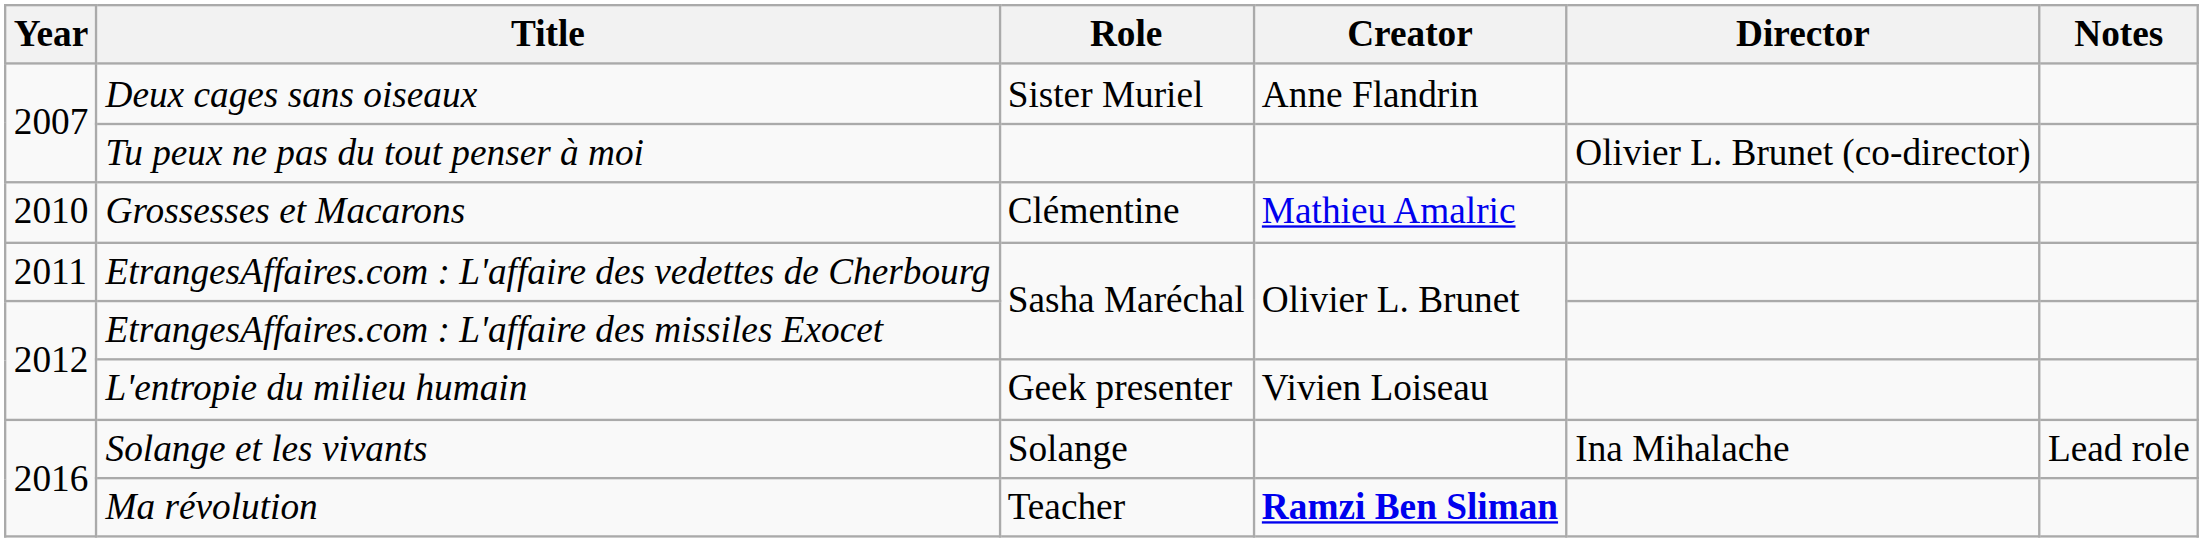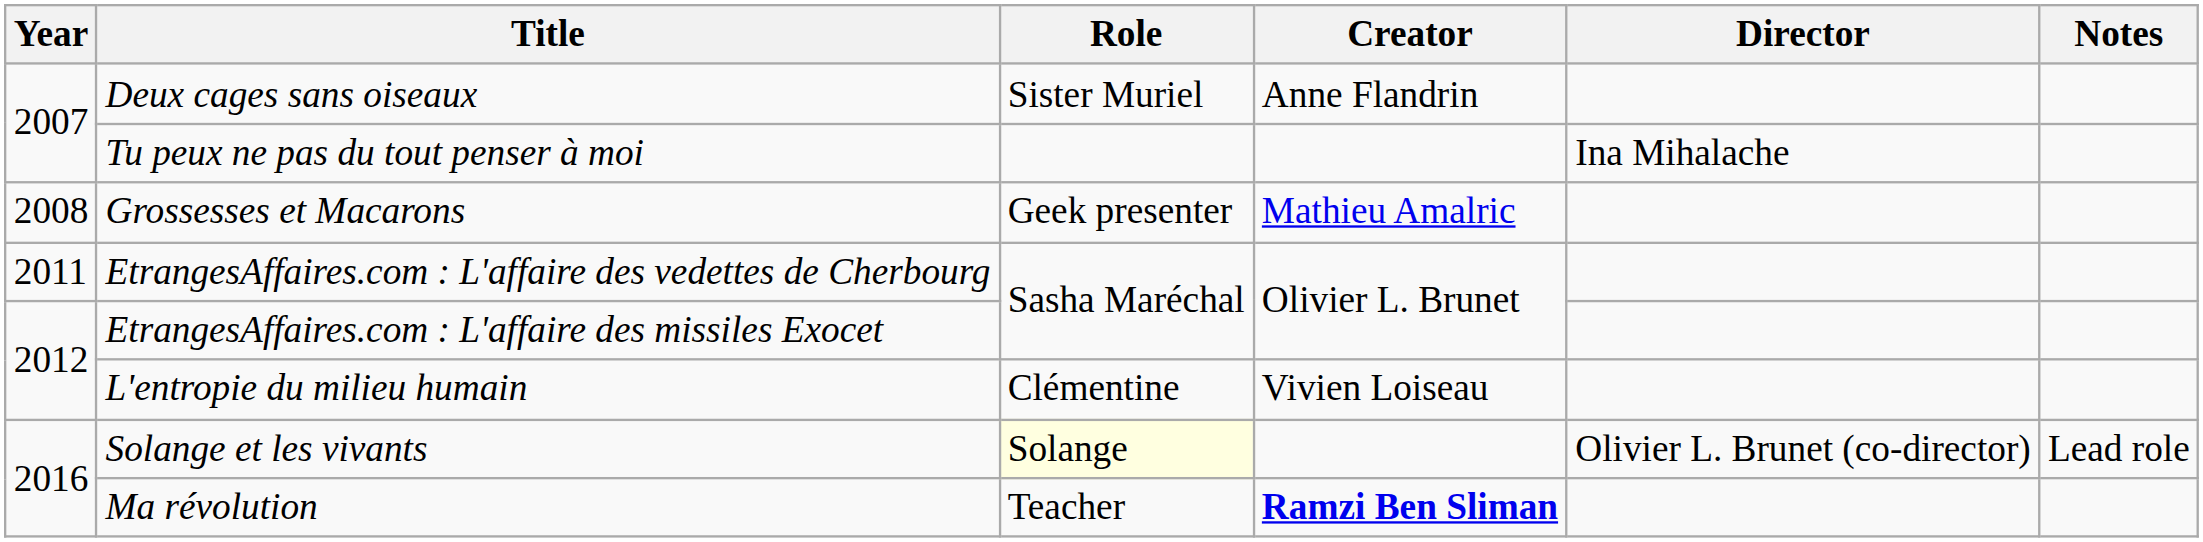Tu peux ne pas du tout penser à moi | Director: Olivier L. Brunet (co-director) -> Ina Mihalache
Grossesses et Macarons | Year: 2010 -> 2008
Grossesses et Macarons | Role: Clémentine -> Geek presenter
L'entropie du milieu humain | Role: Geek presenter -> Clémentine
Solange et les vivants | Role: no background -> lightyellow background
Solange et les vivants | Director: Ina Mihalache -> Olivier L. Brunet (co-director)
